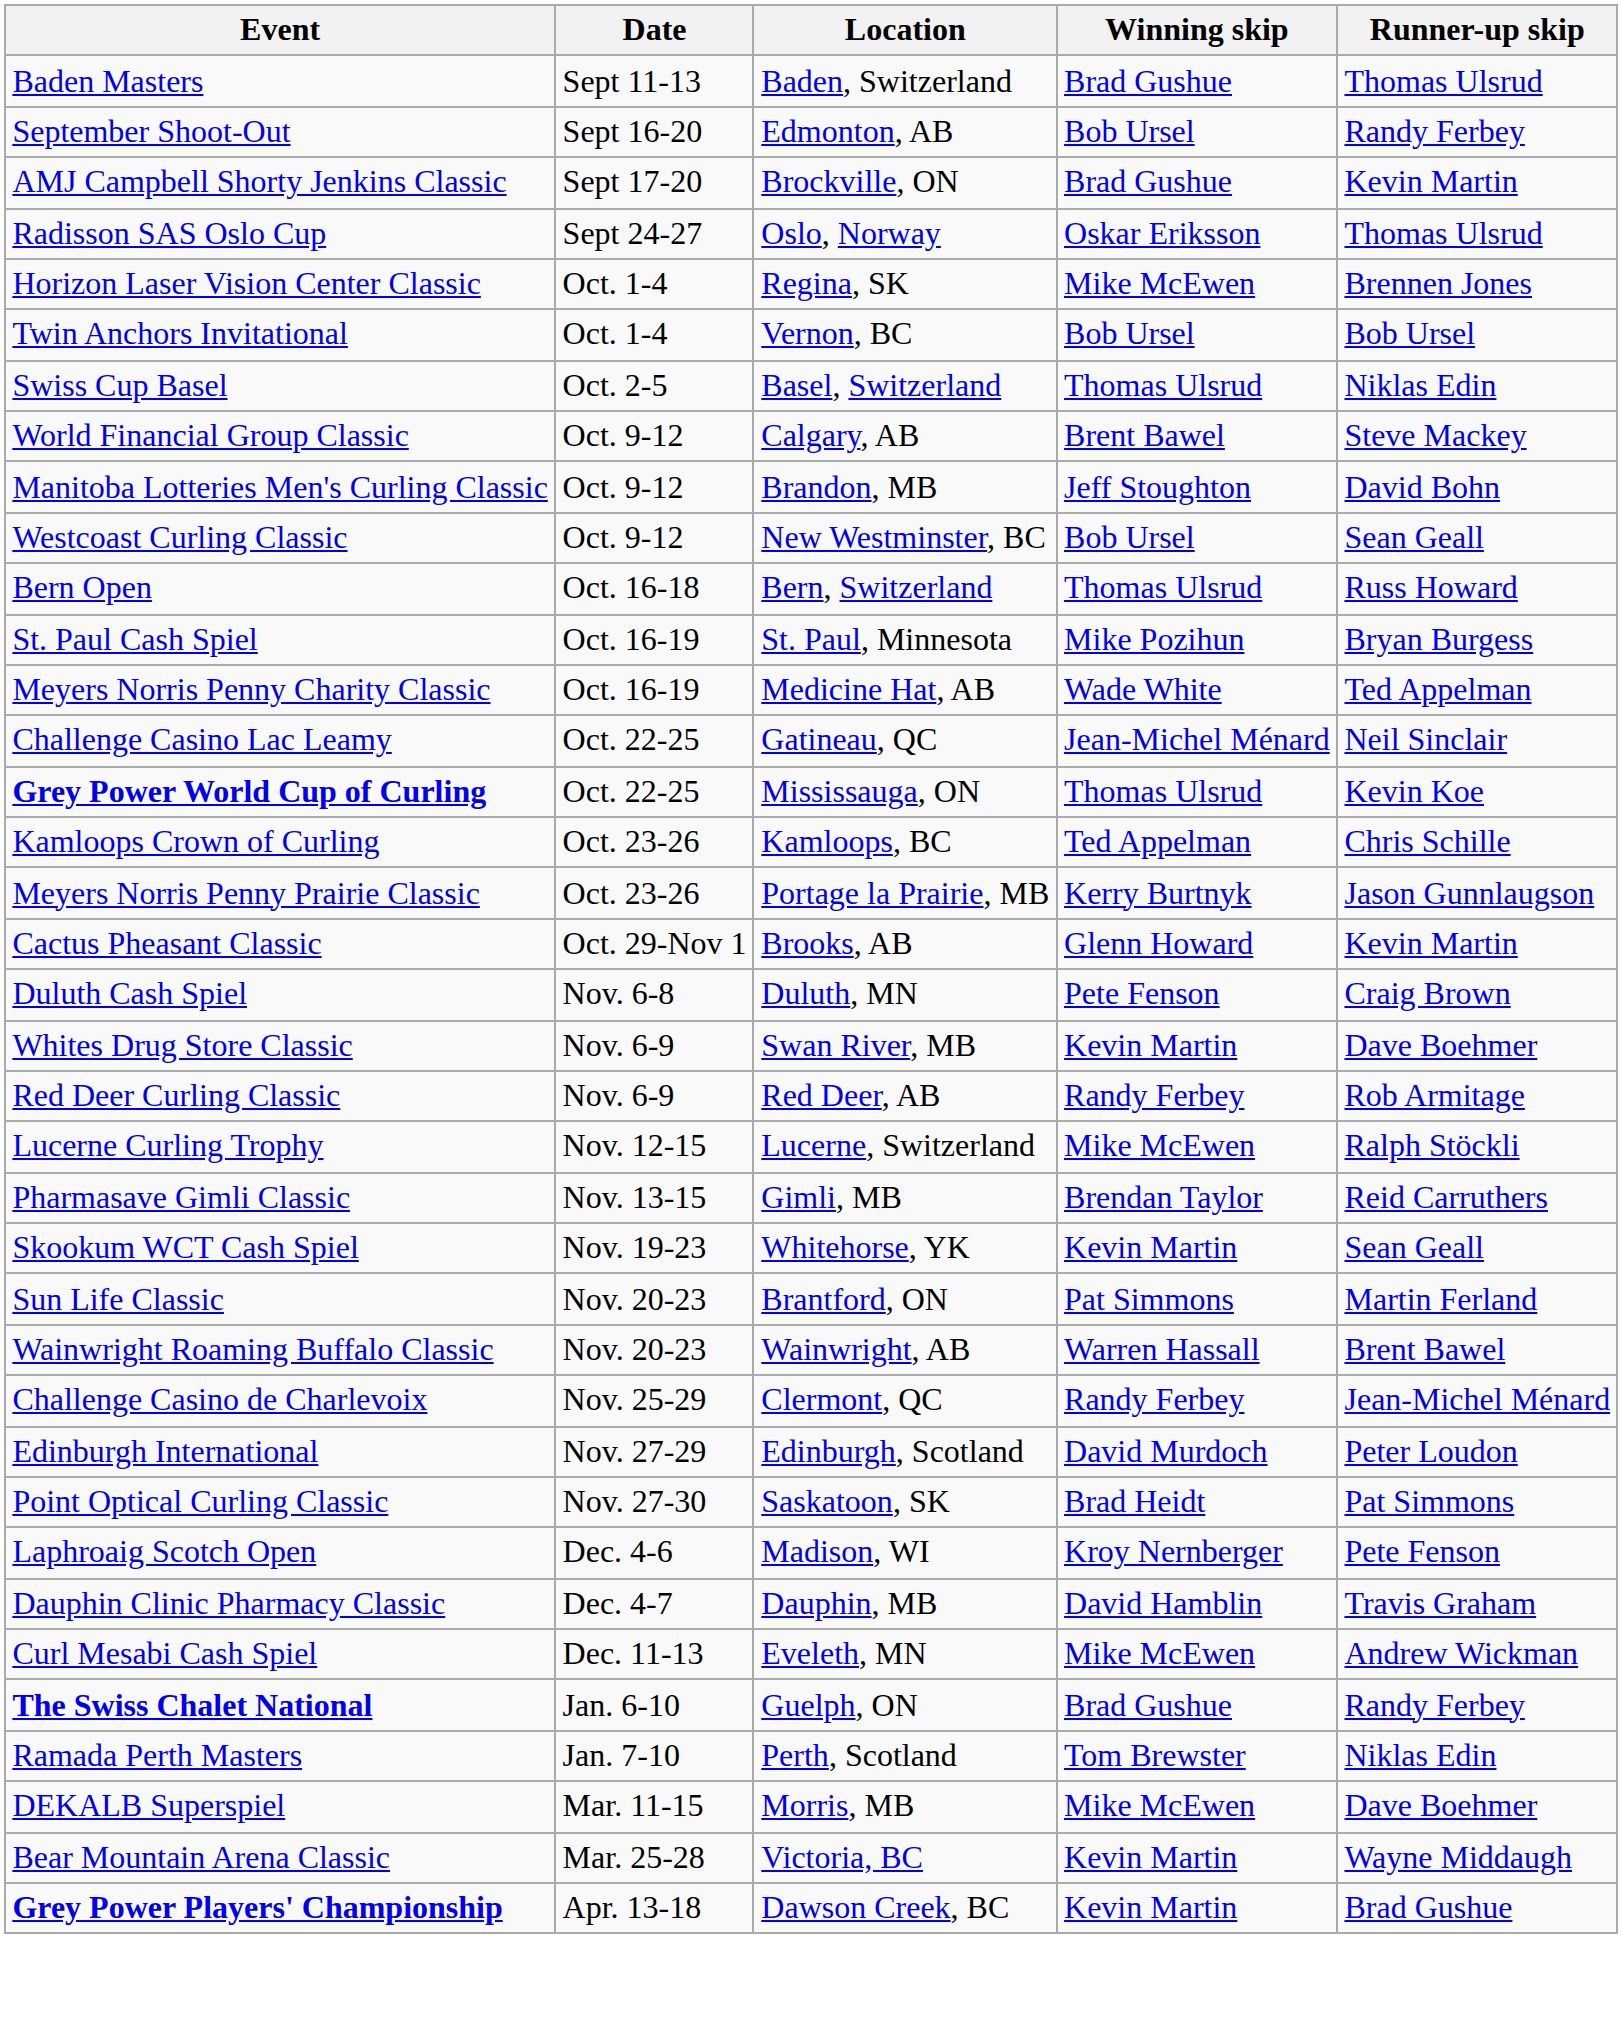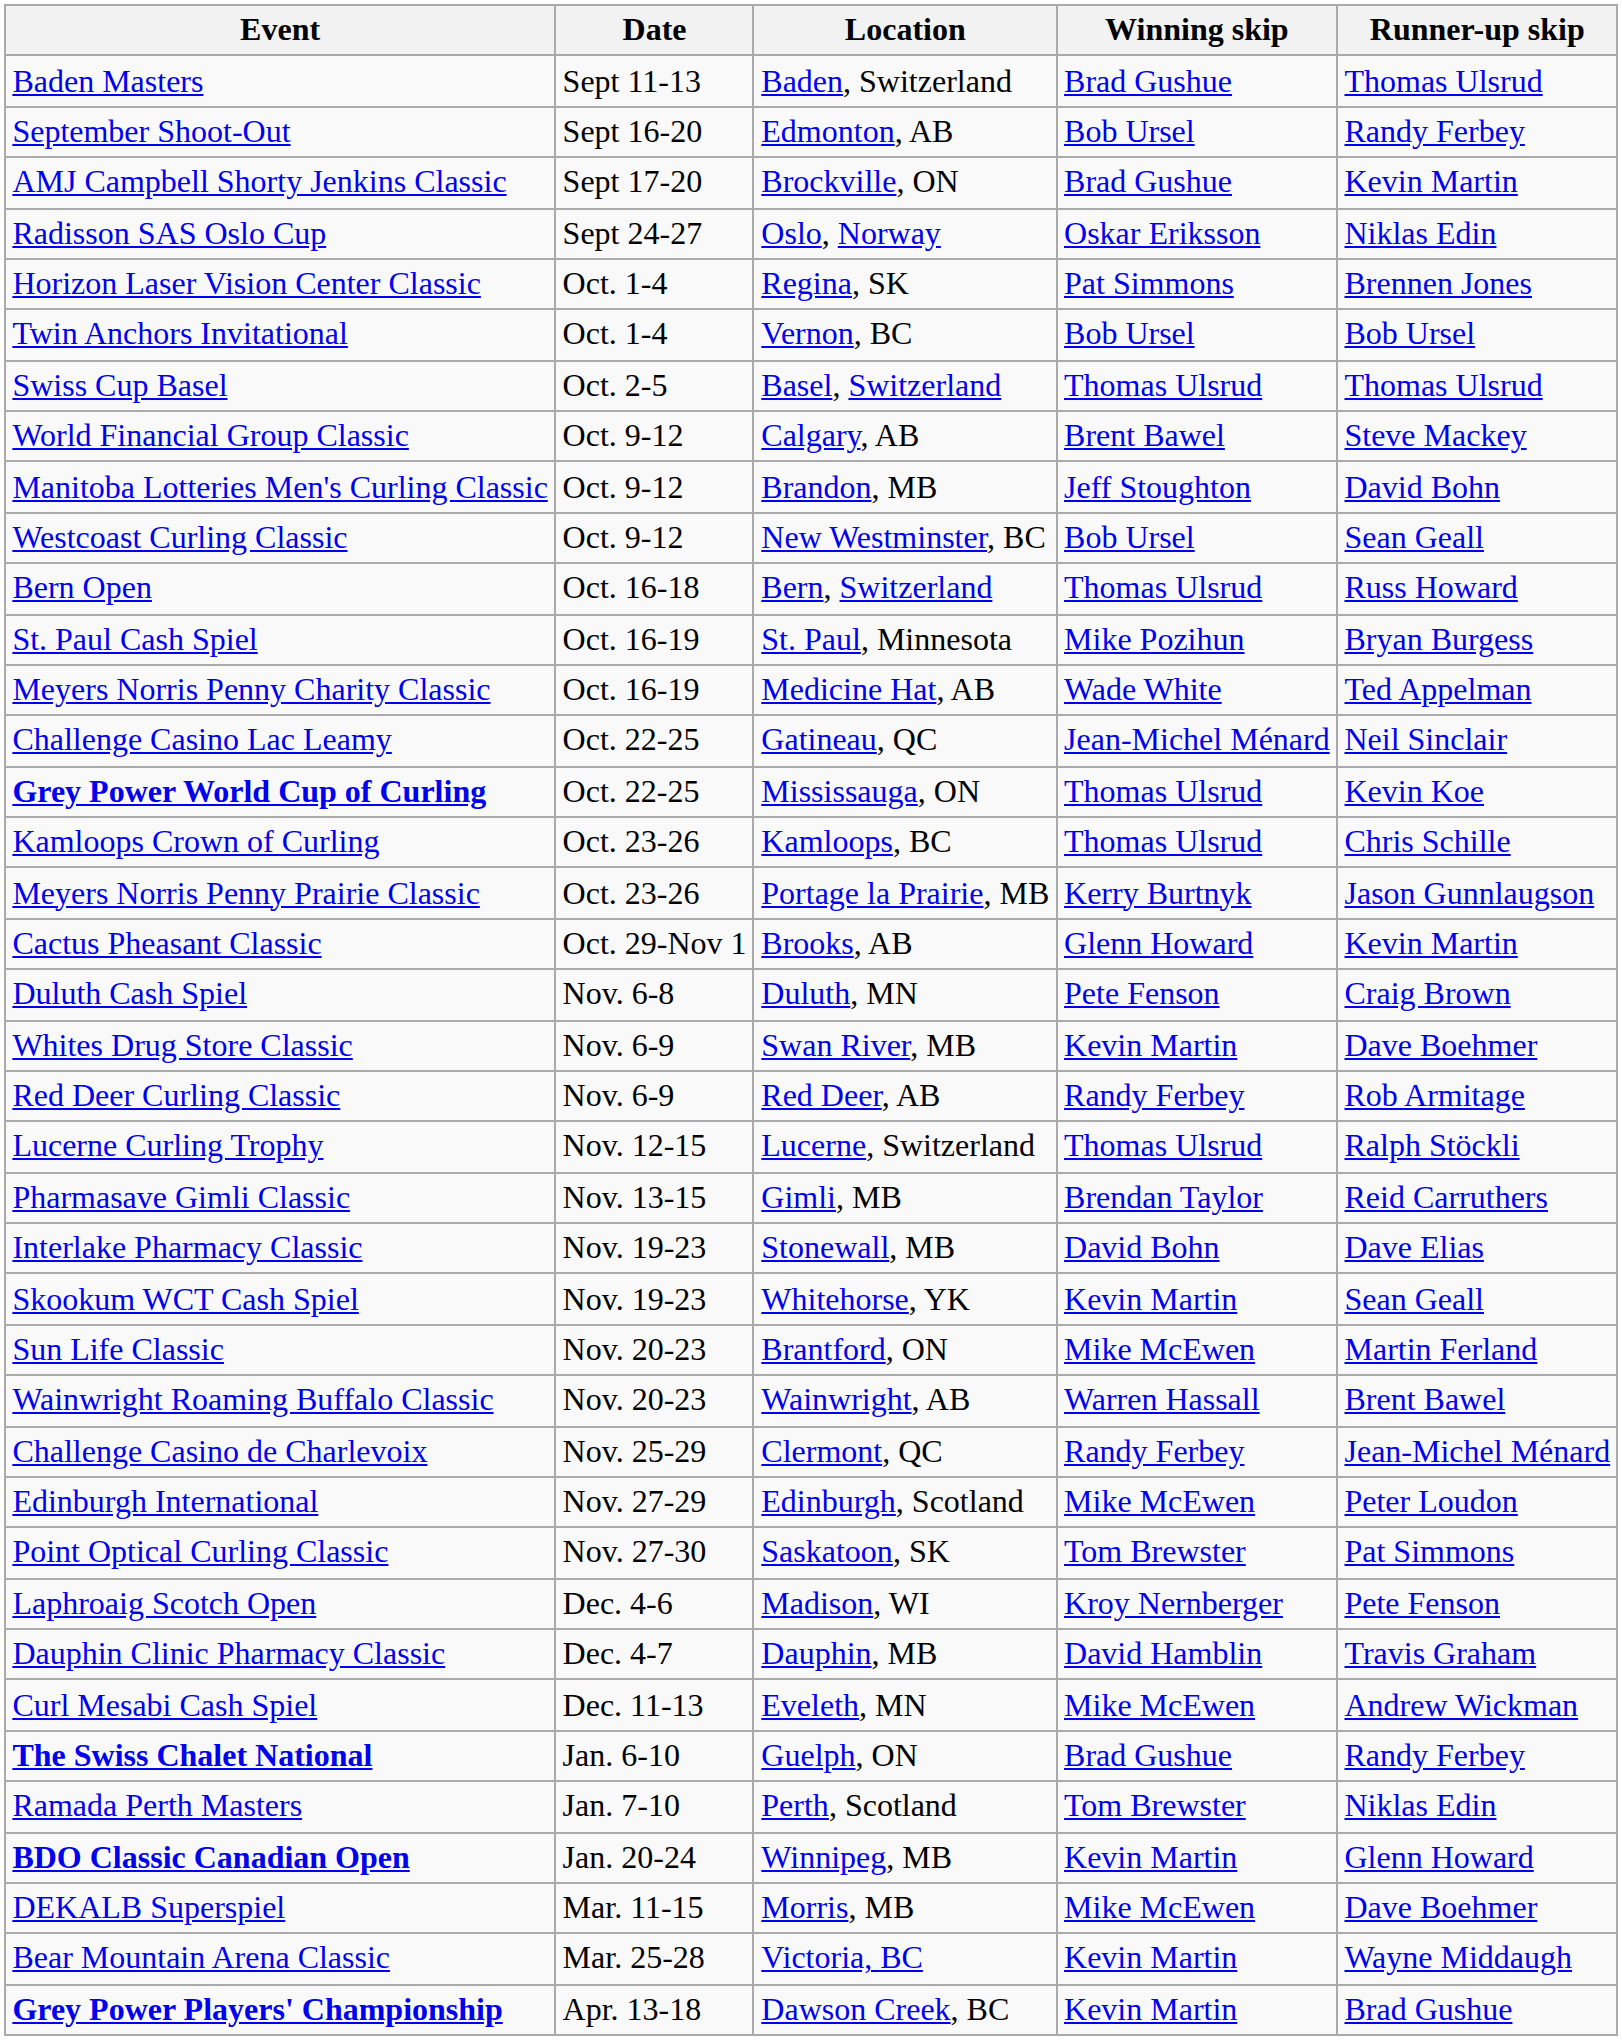Radisson SAS Oslo Cup | Runner-up skip: Thomas Ulsrud -> Niklas Edin
Horizon Laser Vision Center Classic | Winning skip: Mike McEwen -> Pat Simmons
Swiss Cup Basel | Runner-up skip: Niklas Edin -> Thomas Ulsrud
Kamloops Crown of Curling | Winning skip: Ted Appelman -> Thomas Ulsrud
Lucerne Curling Trophy | Winning skip: Mike McEwen -> Thomas Ulsrud
+ row: Interlake Pharmacy Classic | Nov. 19-23 | Stonewall, MB | David Bohn | Dave Elias
Sun Life Classic | Winning skip: Pat Simmons -> Mike McEwen
Edinburgh International | Winning skip: David Murdoch -> Mike McEwen
Point Optical Curling Classic | Winning skip: Brad Heidt -> Tom Brewster
+ row: BDO Classic Canadian Open | Jan. 20-24 | Winnipeg, MB | Kevin Martin | Glenn Howard
